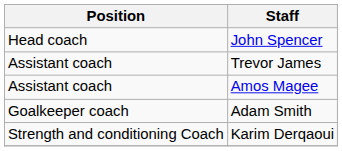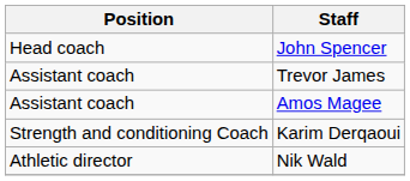- row: Goalkeeper coach | Adam Smith
+ row: Athletic director | Nik Wald
